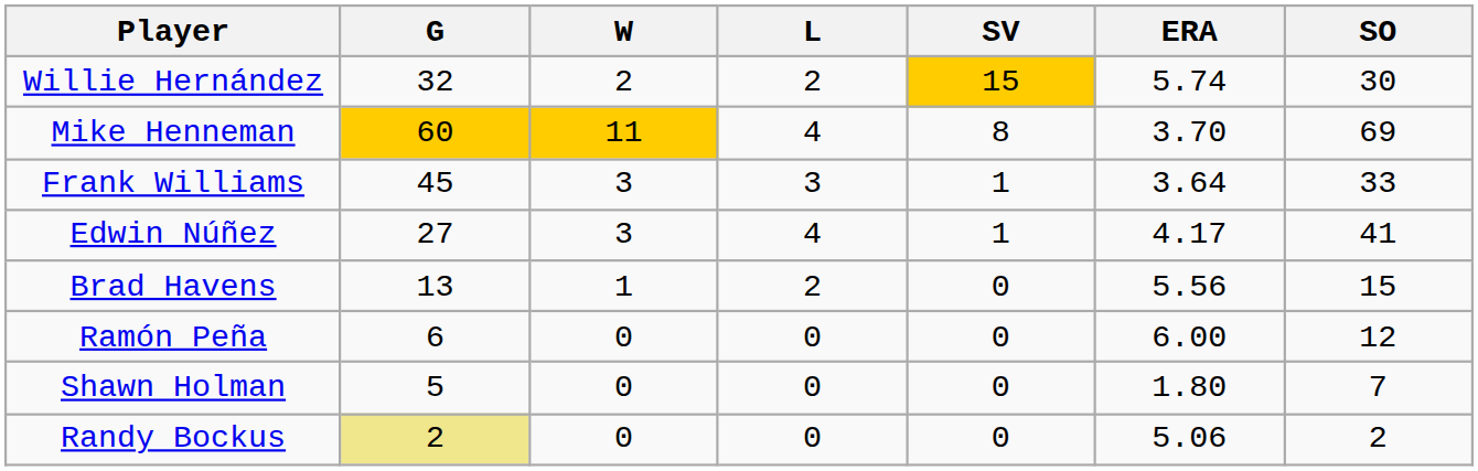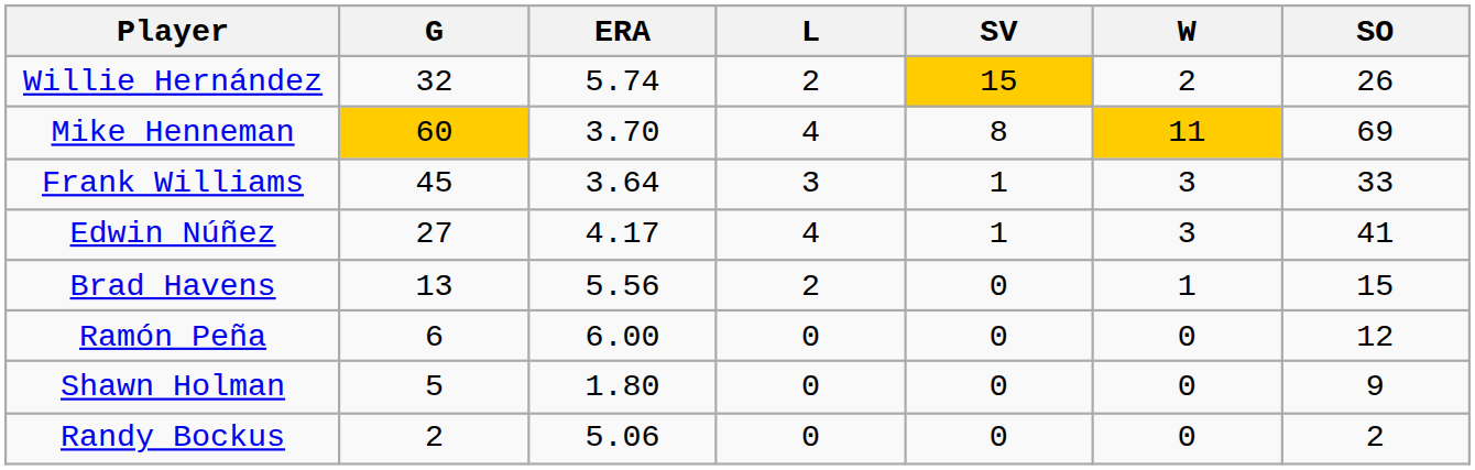columns swapped: W <-> ERA
Willie Hernández | SO: 30 -> 26
Shawn Holman | SO: 7 -> 9
Randy Bockus | G: khaki background -> no background
